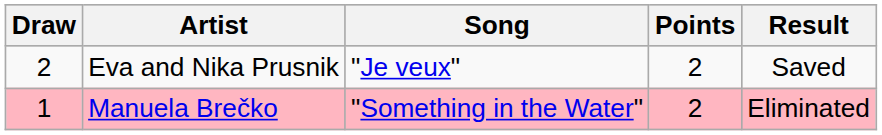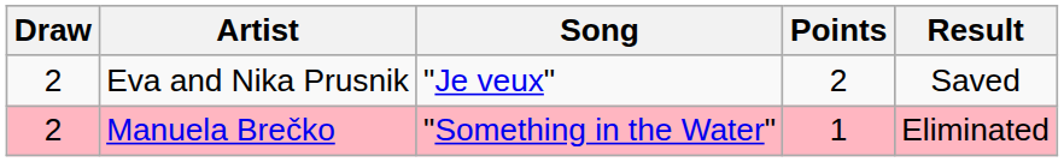Manuela Brečko | Draw: 1 -> 2
Manuela Brečko | Points: 2 -> 1
